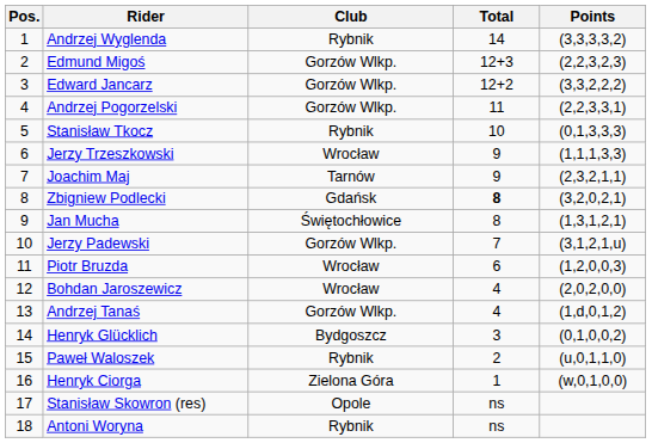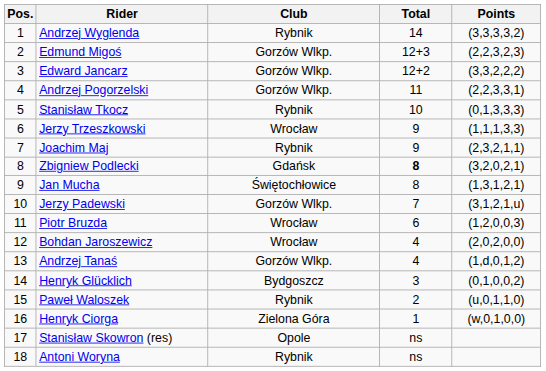Joachim Maj | Club: Tarnów -> Rybnik
